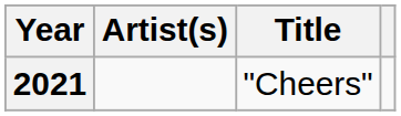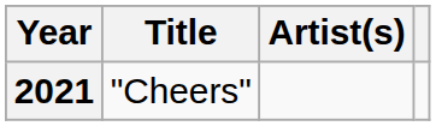columns swapped: Title <-> Artist(s)
